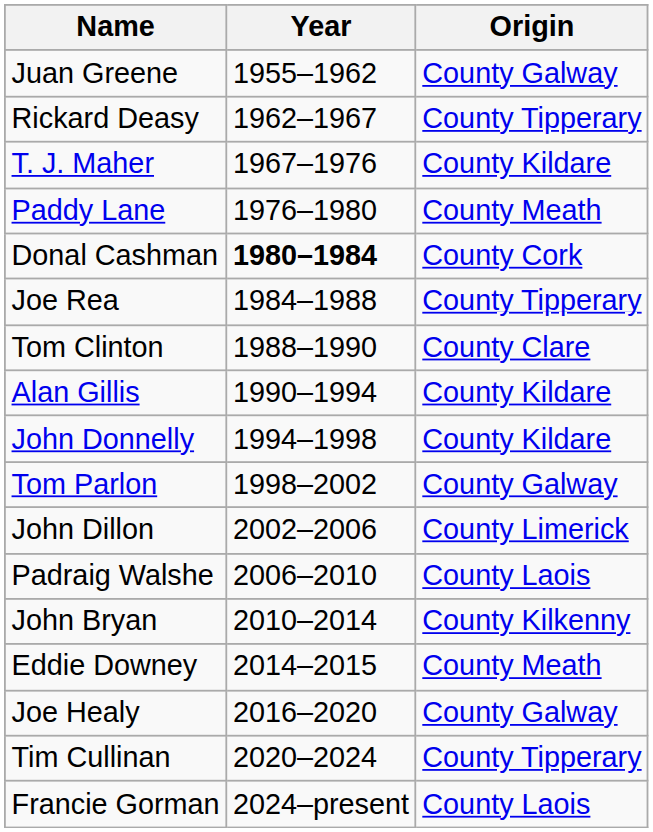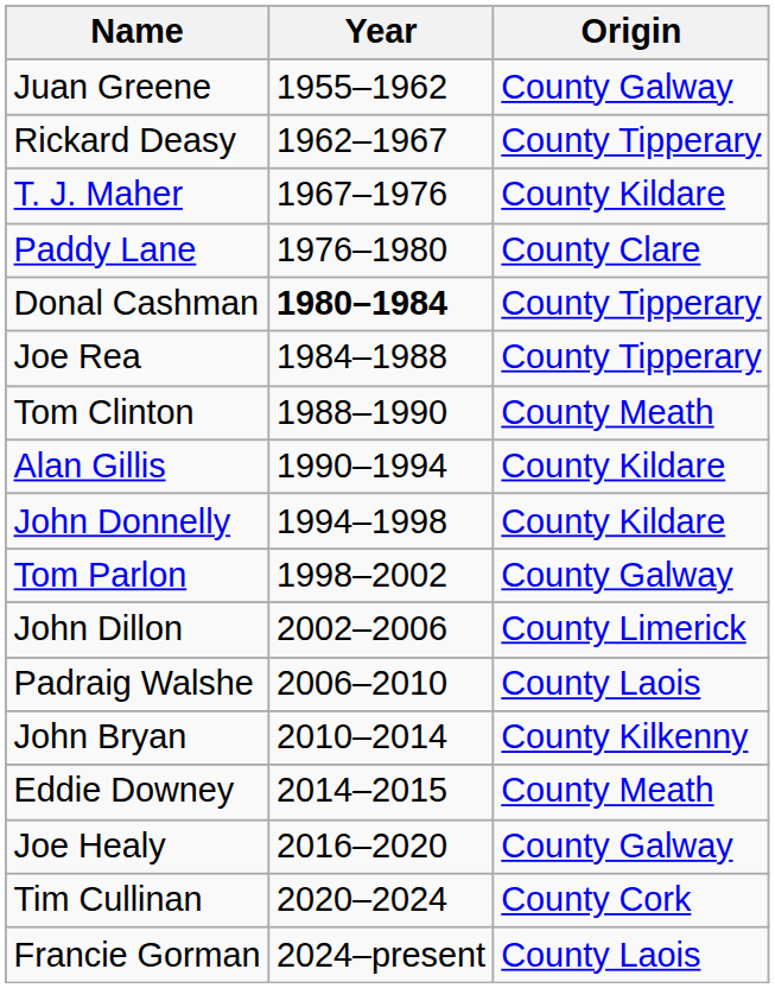Paddy Lane | Origin: County Meath -> County Clare
Donal Cashman | Origin: County Cork -> County Tipperary
Tom Clinton | Origin: County Clare -> County Meath
Tim Cullinan | Origin: County Tipperary -> County Cork
